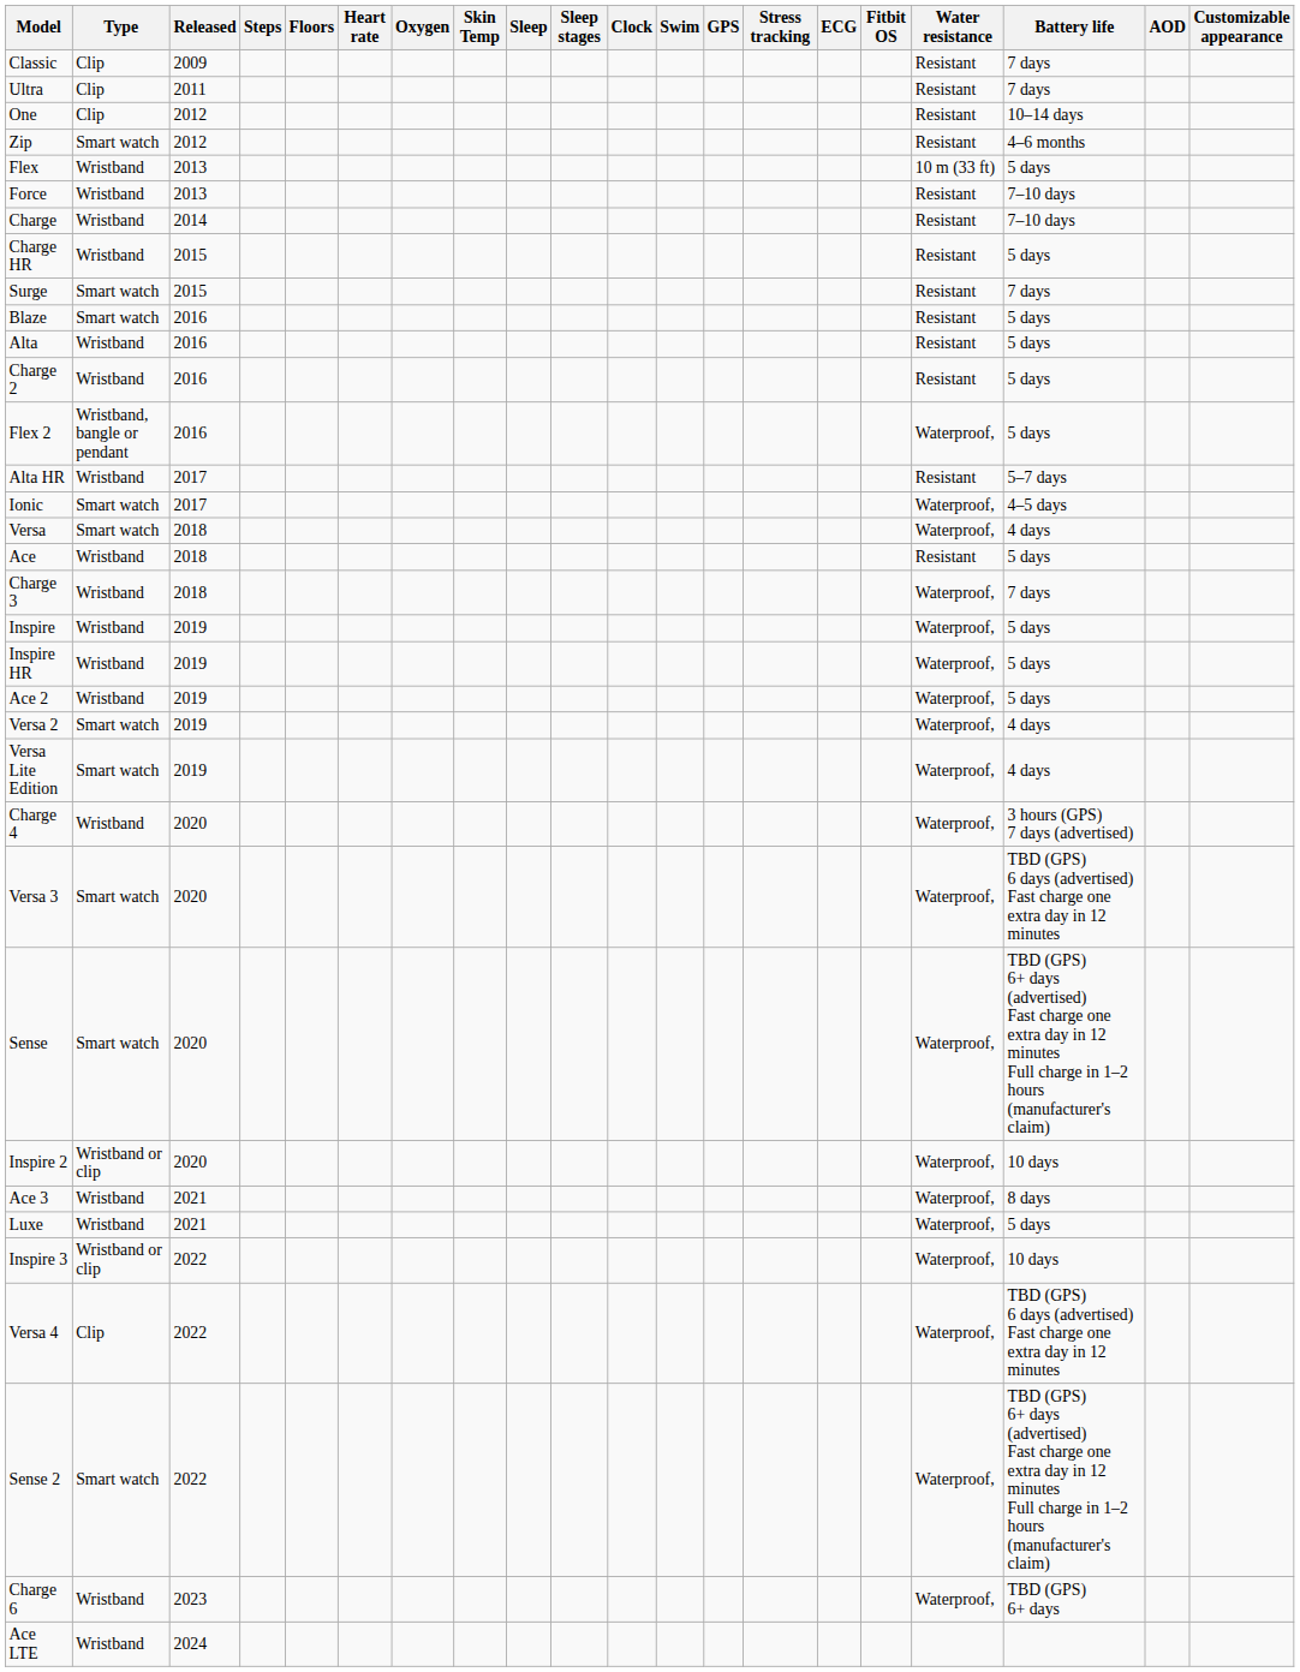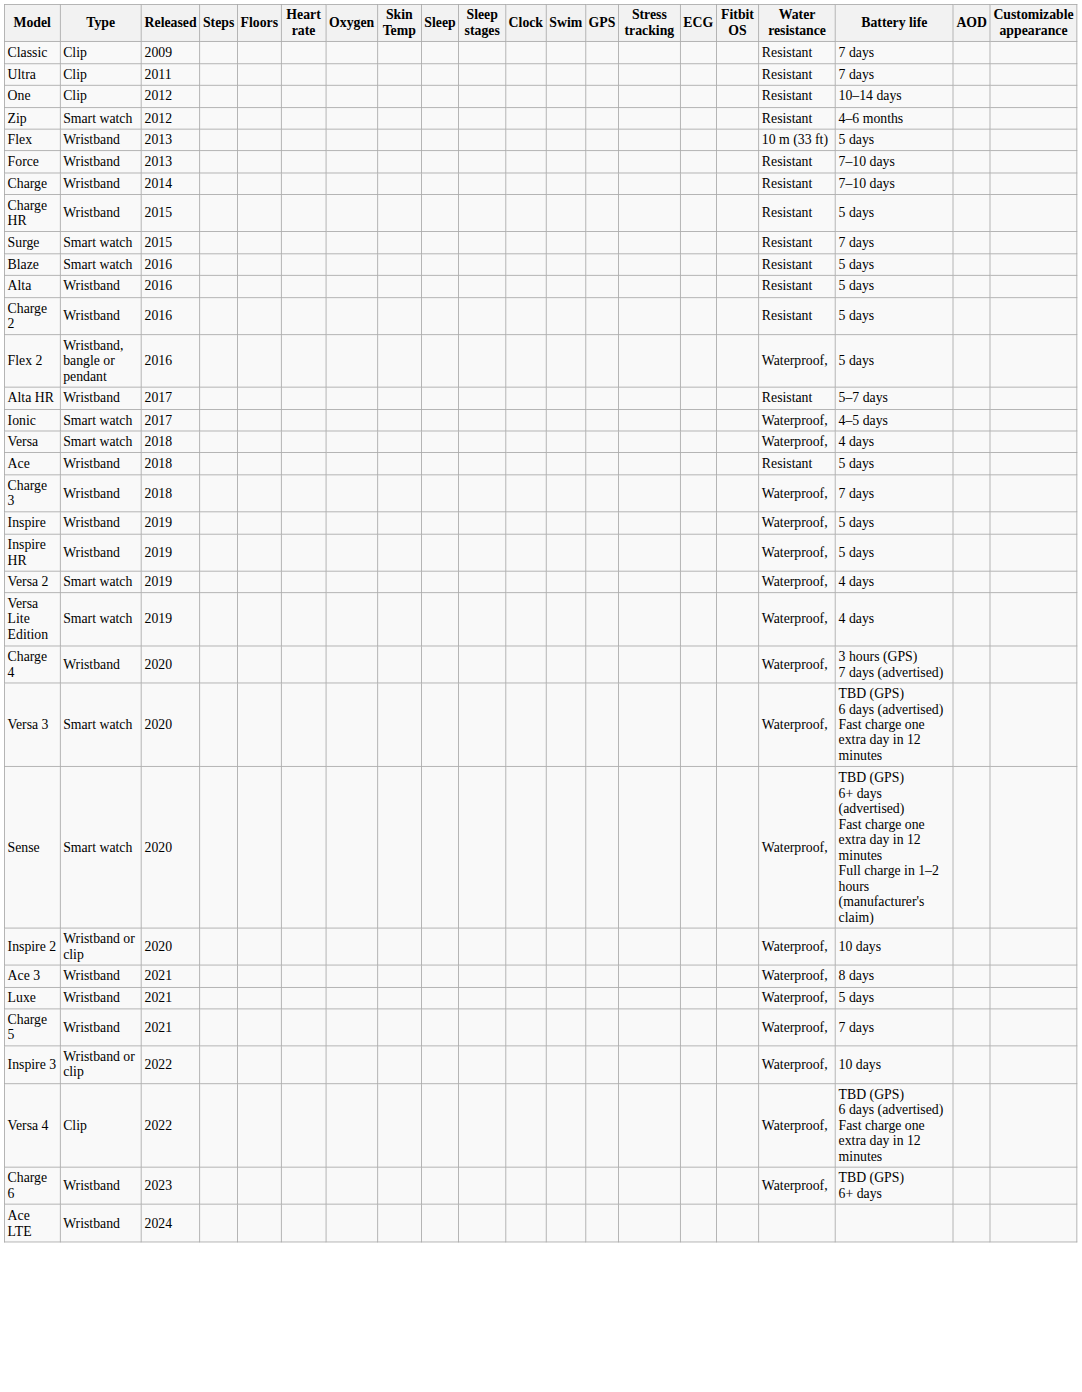- row: Ace 2 | Wristband | 2019 | Waterproof, | 5 days
+ row: Charge 5 | Wristband | 2021 | Waterproof, | 7 days
- row: Sense 2 | Smart watch | 2022 | Waterproof, | TBD (GPS) 6+ days (advertised) Fast charge one extra day in 12 minutes Full charge in 1–2 hours (manufacturer's claim)
